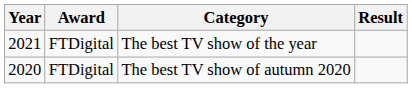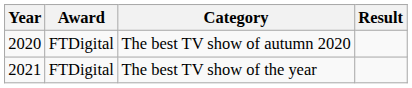rows swapped: The best TV show of the year <-> The best TV show of autumn 2020
